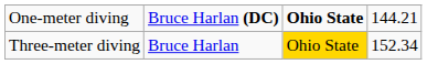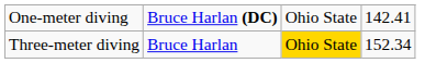One-meter diving | column 3: bold -> normal
One-meter diving | column 4: 144.21 -> 142.41
